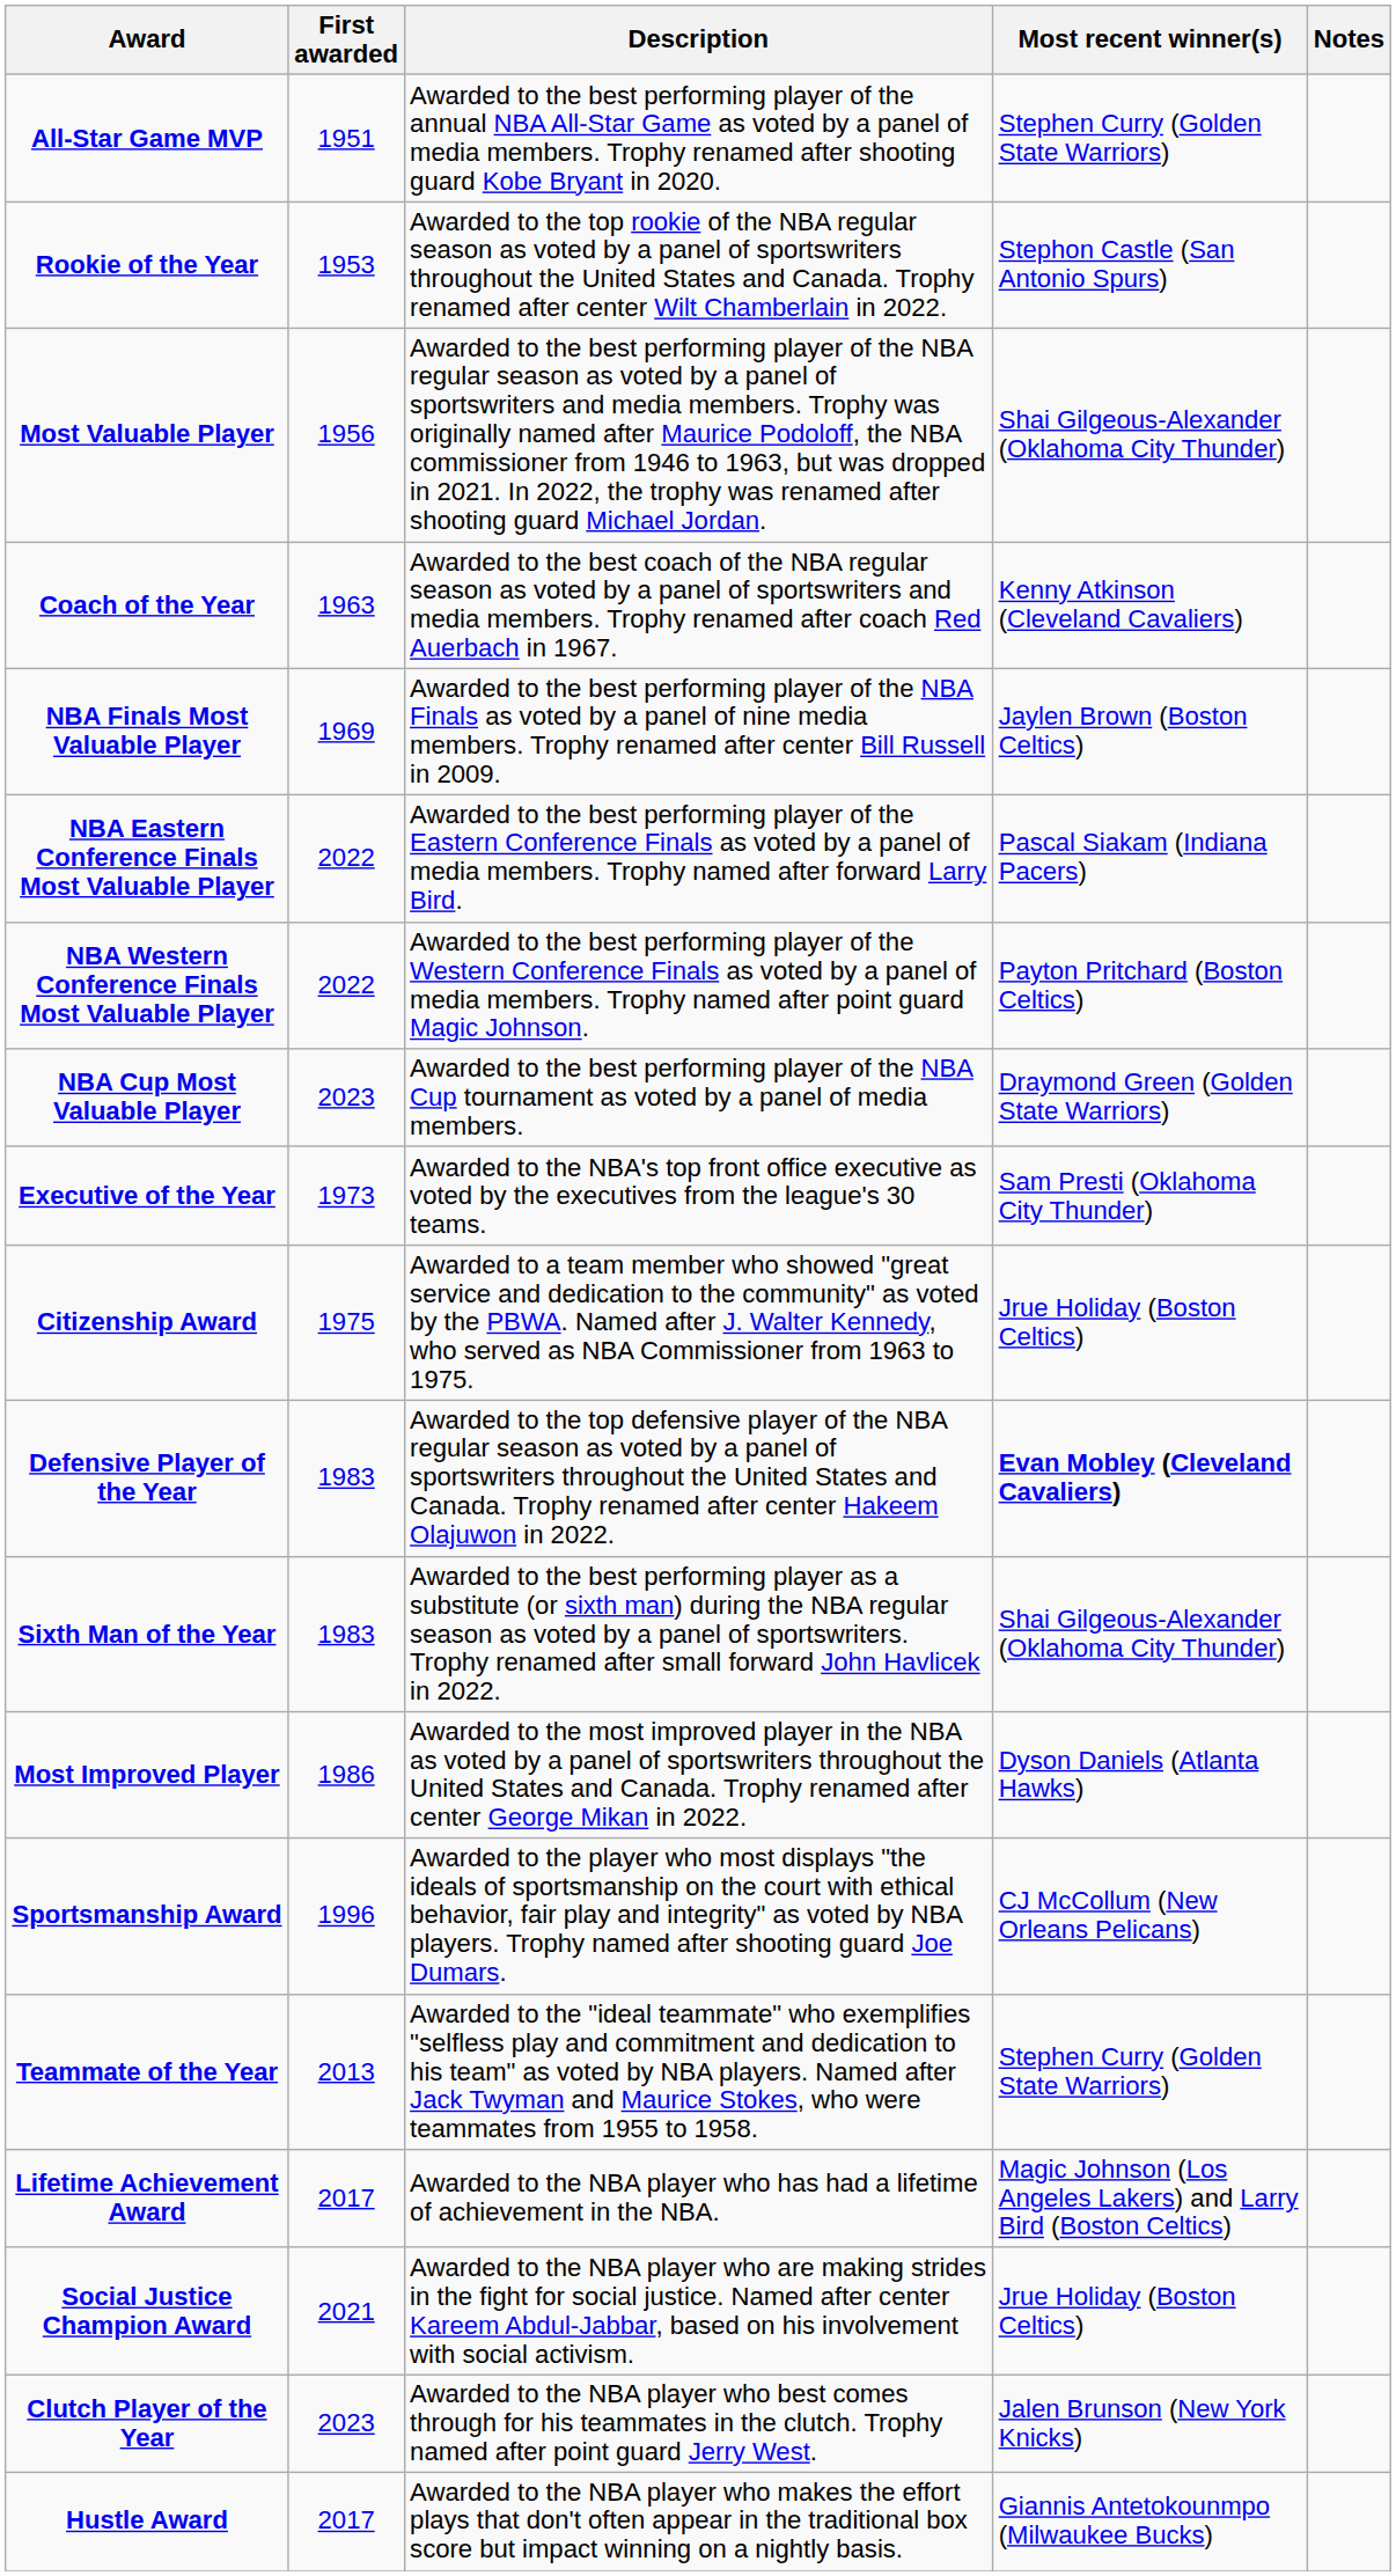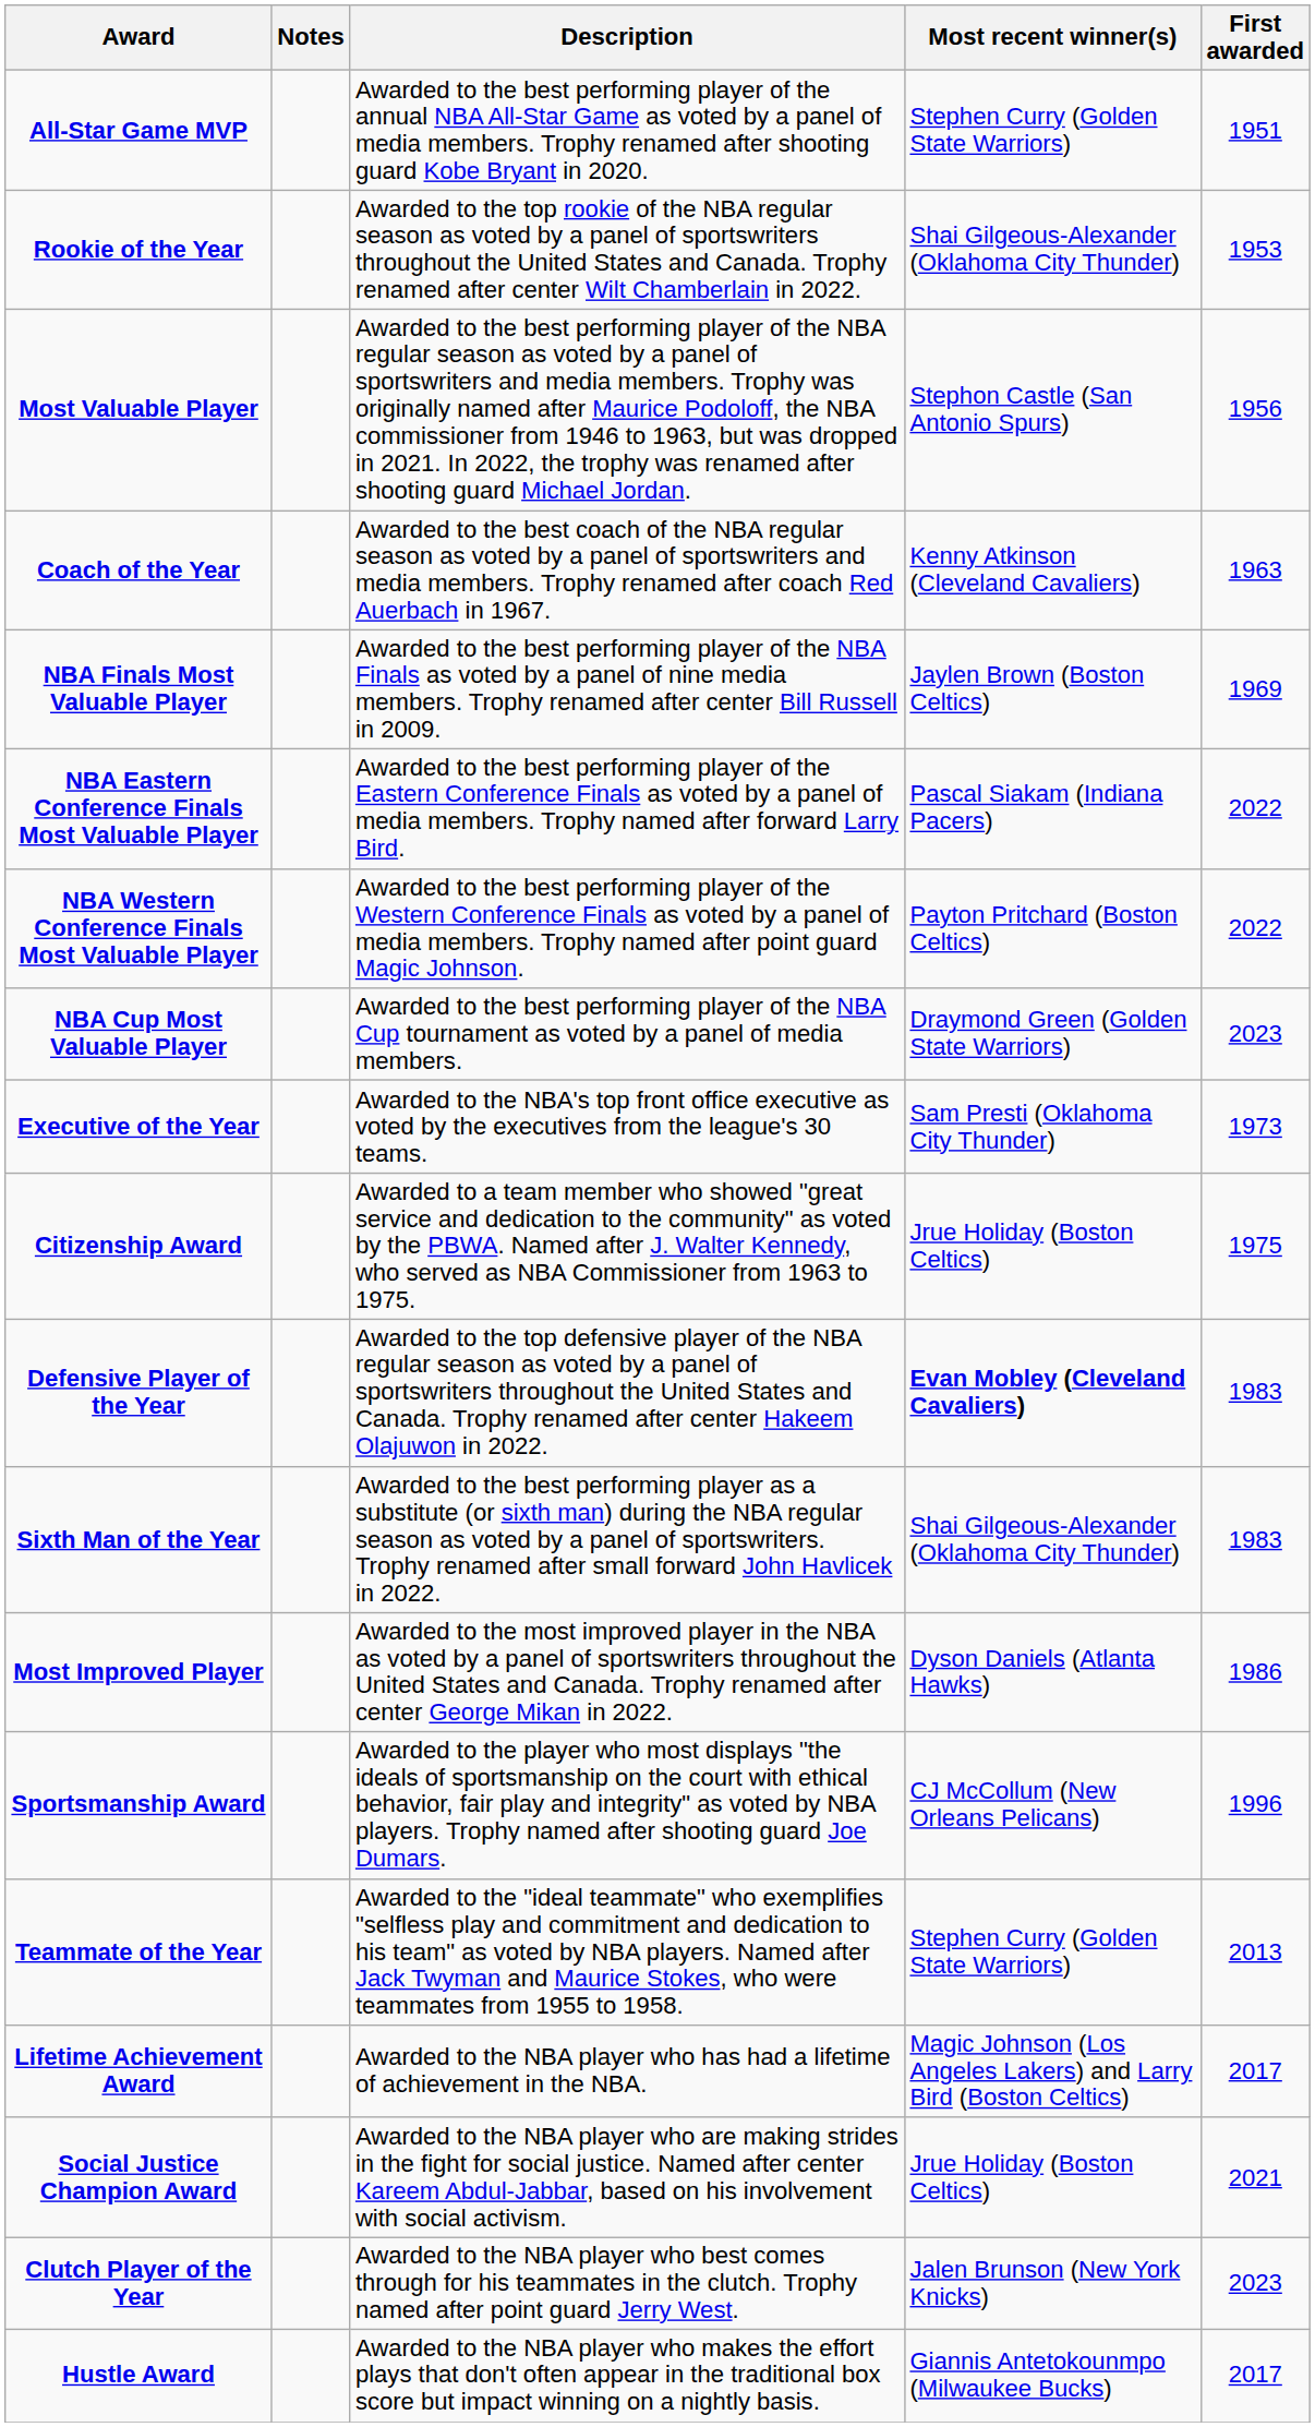columns swapped: First awarded <-> Notes
Rookie of the Year | Most recent winner(s): Stephon Castle (San Antonio Spurs) -> Shai Gilgeous-Alexander (Oklahoma City Thunder)
Most Valuable Player | Most recent winner(s): Shai Gilgeous-Alexander (Oklahoma City Thunder) -> Stephon Castle (San Antonio Spurs)
